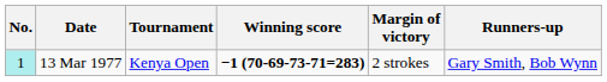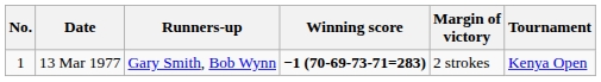columns swapped: Tournament <-> Runners-up
13 Mar 1977 | No.: paleturquoise background -> no background
